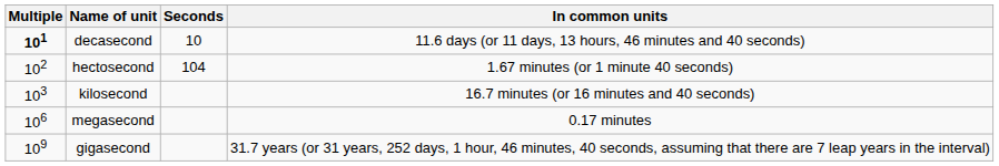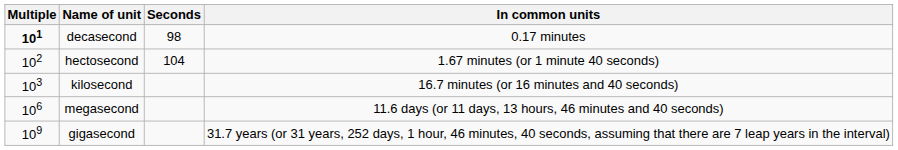decasecond | Seconds: 10 -> 98
decasecond | In common units: 11.6 days (or 11 days, 13 hours, 46 minutes and 40 seconds) -> 0.17 minutes
megasecond | In common units: 0.17 minutes -> 11.6 days (or 11 days, 13 hours, 46 minutes and 40 seconds)
